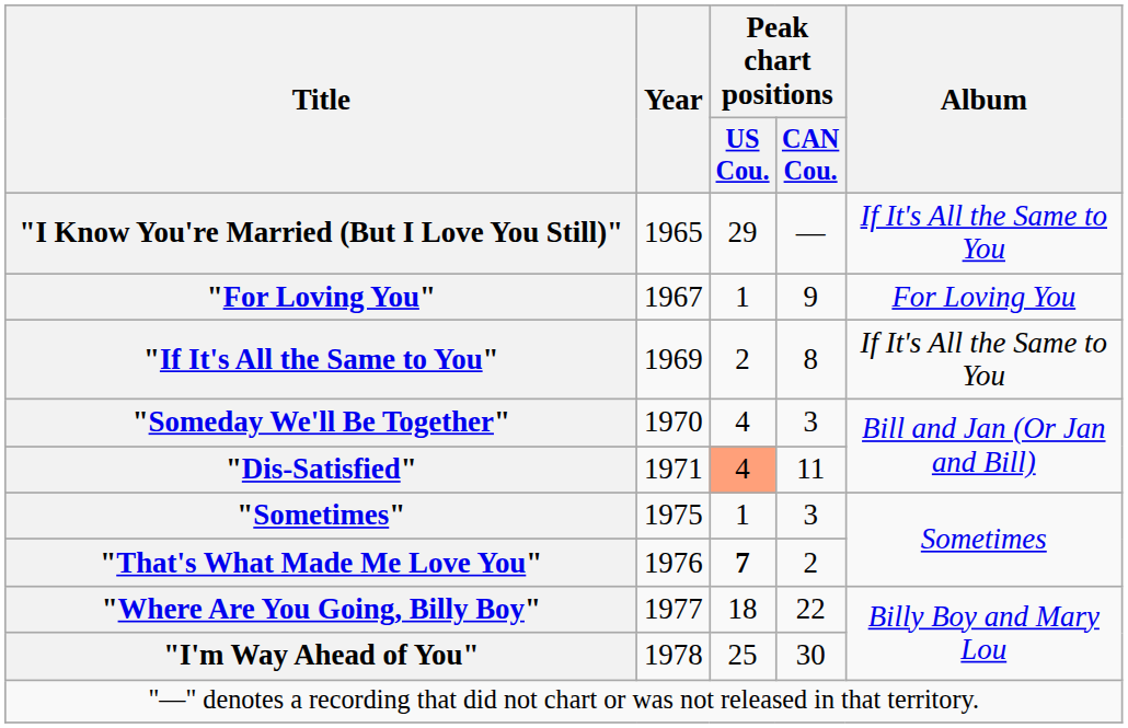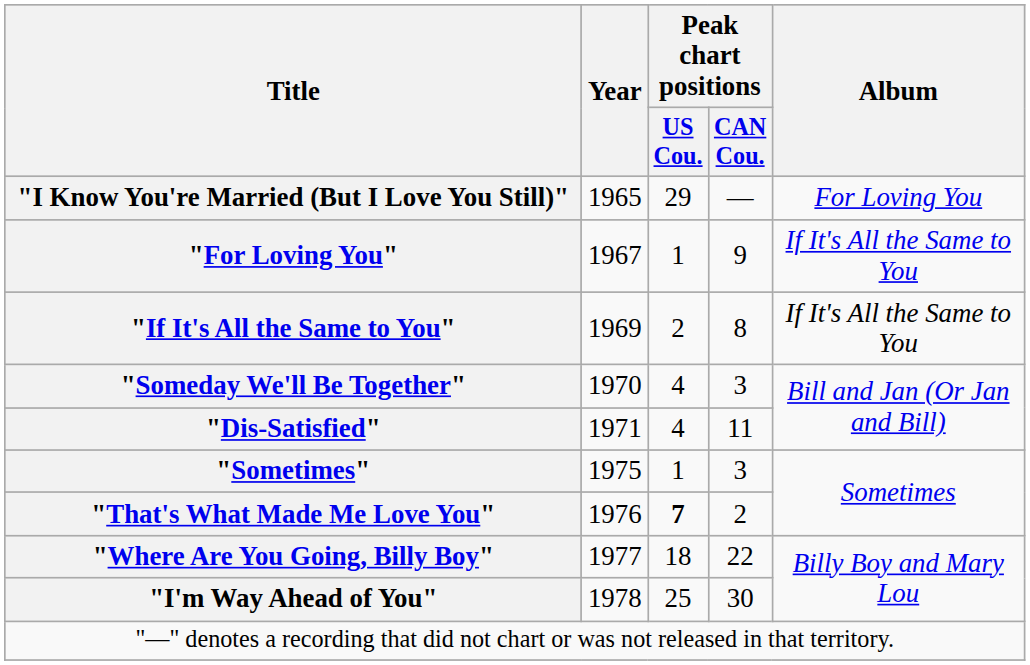"I Know You're Married (But I Love You Still)" | Album: If It's All the Same to You -> For Loving You
"For Loving You" | Album: For Loving You -> If It's All the Same to You
"Dis-Satisfied" | Peak chart positions / US Cou.: lightsalmon background -> no background
